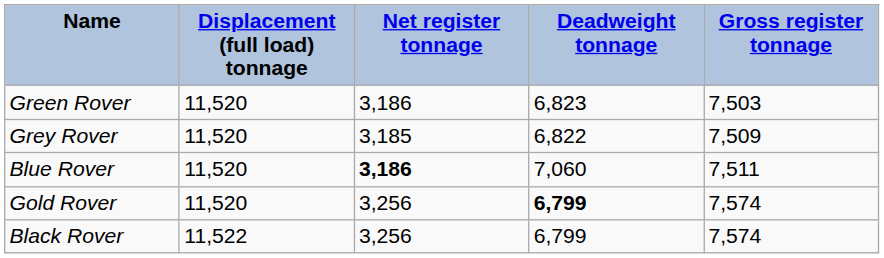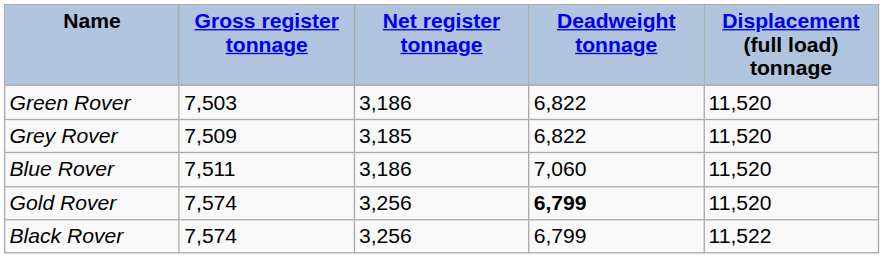columns swapped: Gross register tonnage <-> Displacement (full load) tonnage
Green Rover | Deadweight tonnage: 6,823 -> 6,822
Blue Rover | Net register tonnage: bold -> normal
